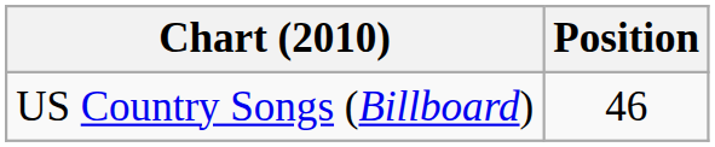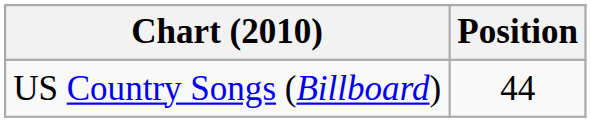US Country Songs (Billboard) | Position: 46 -> 44
